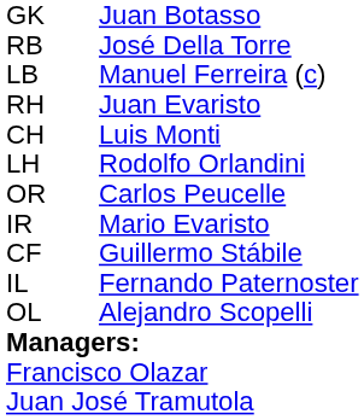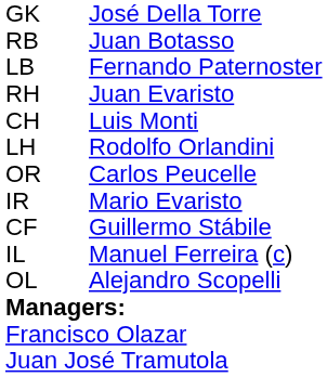GK | column 3: Juan Botasso -> José Della Torre
RB | column 3: José Della Torre -> Juan Botasso
LB | column 3: Manuel Ferreira (c) -> Fernando Paternoster
IL | column 3: Fernando Paternoster -> Manuel Ferreira (c)
